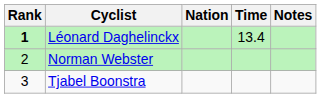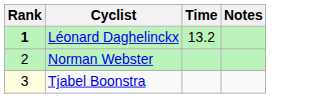- column: Nation
Léonard Daghelinckx | Time: 13.4 -> 13.2
Tjabel Boonstra | Rank: no background -> lightyellow background
